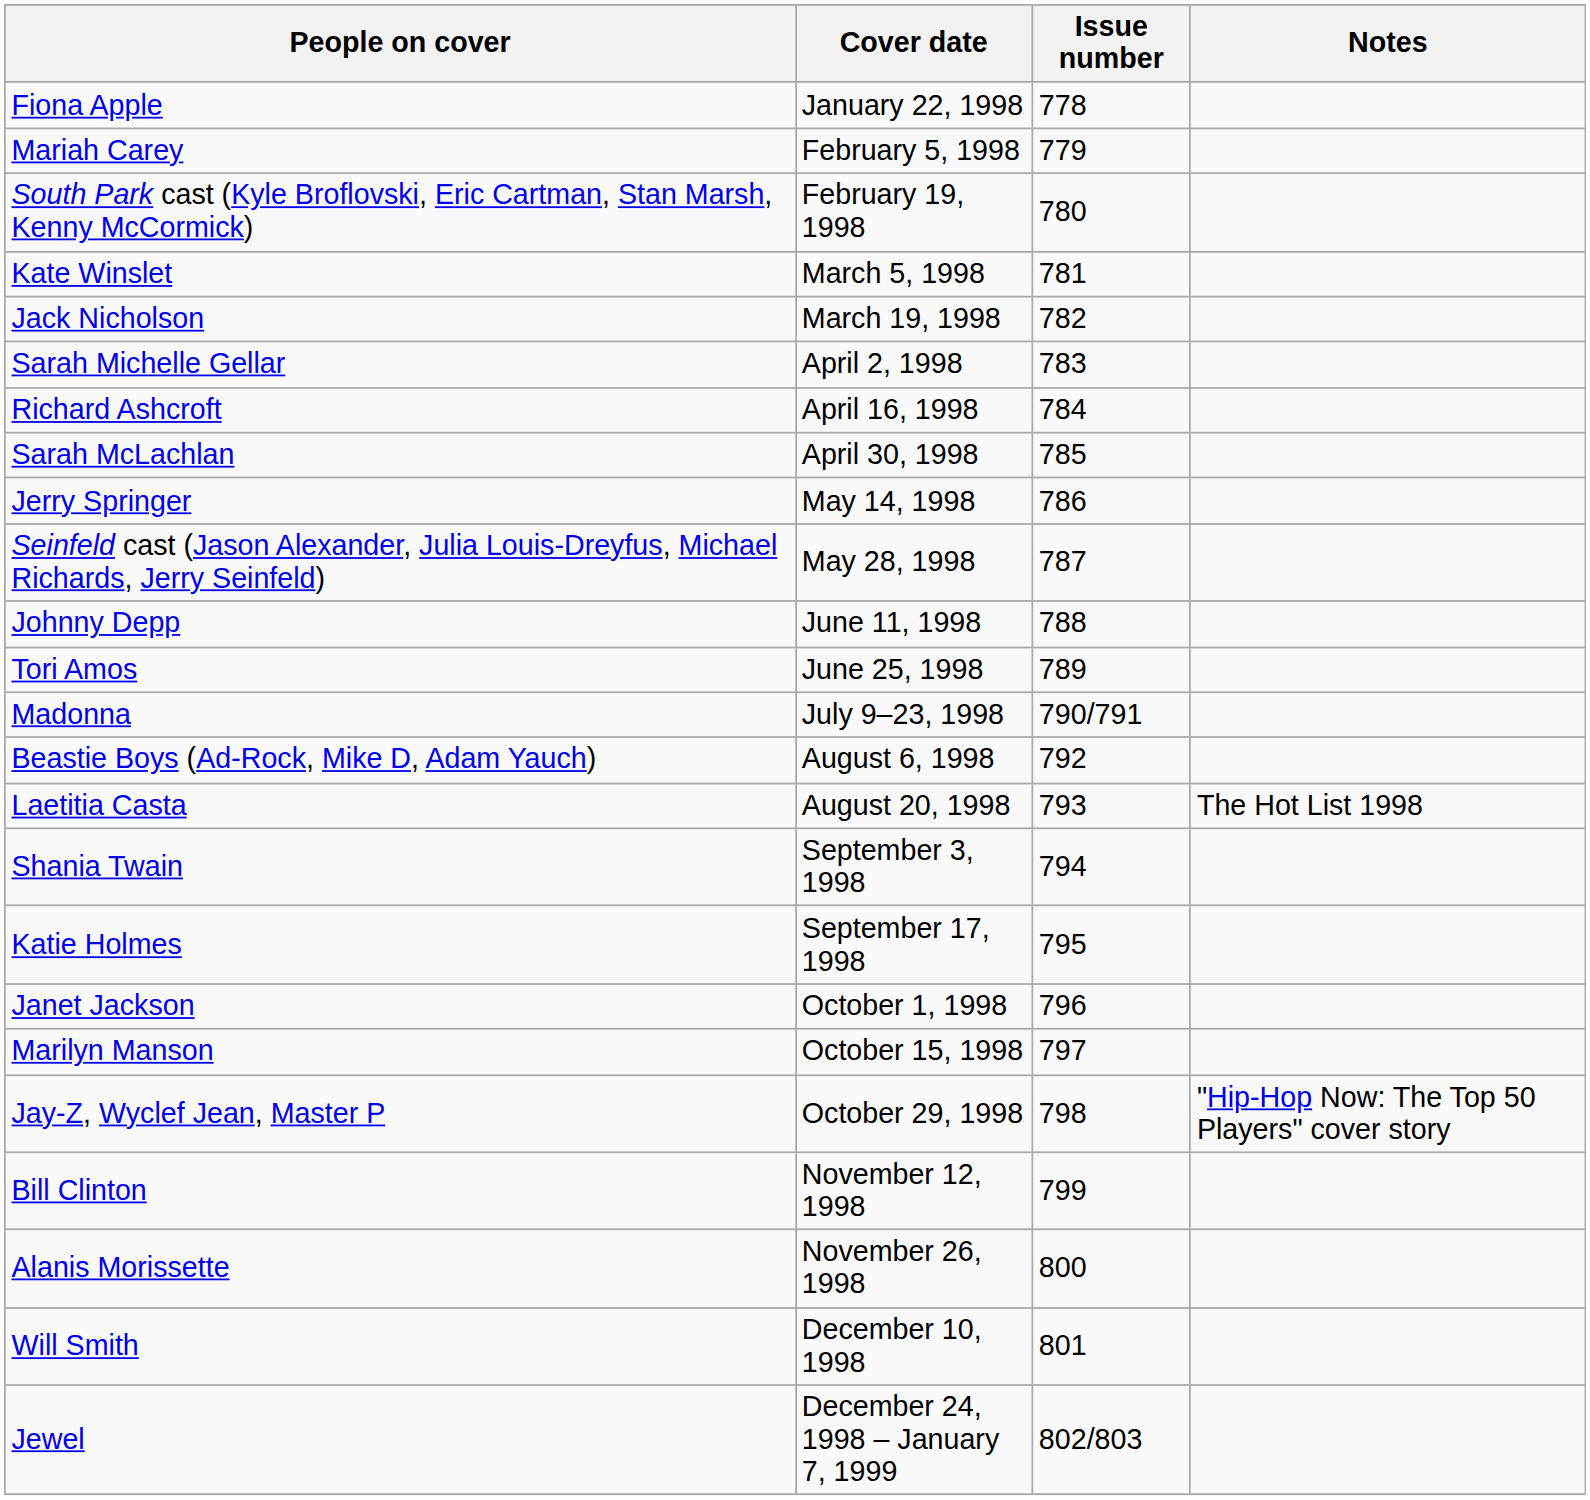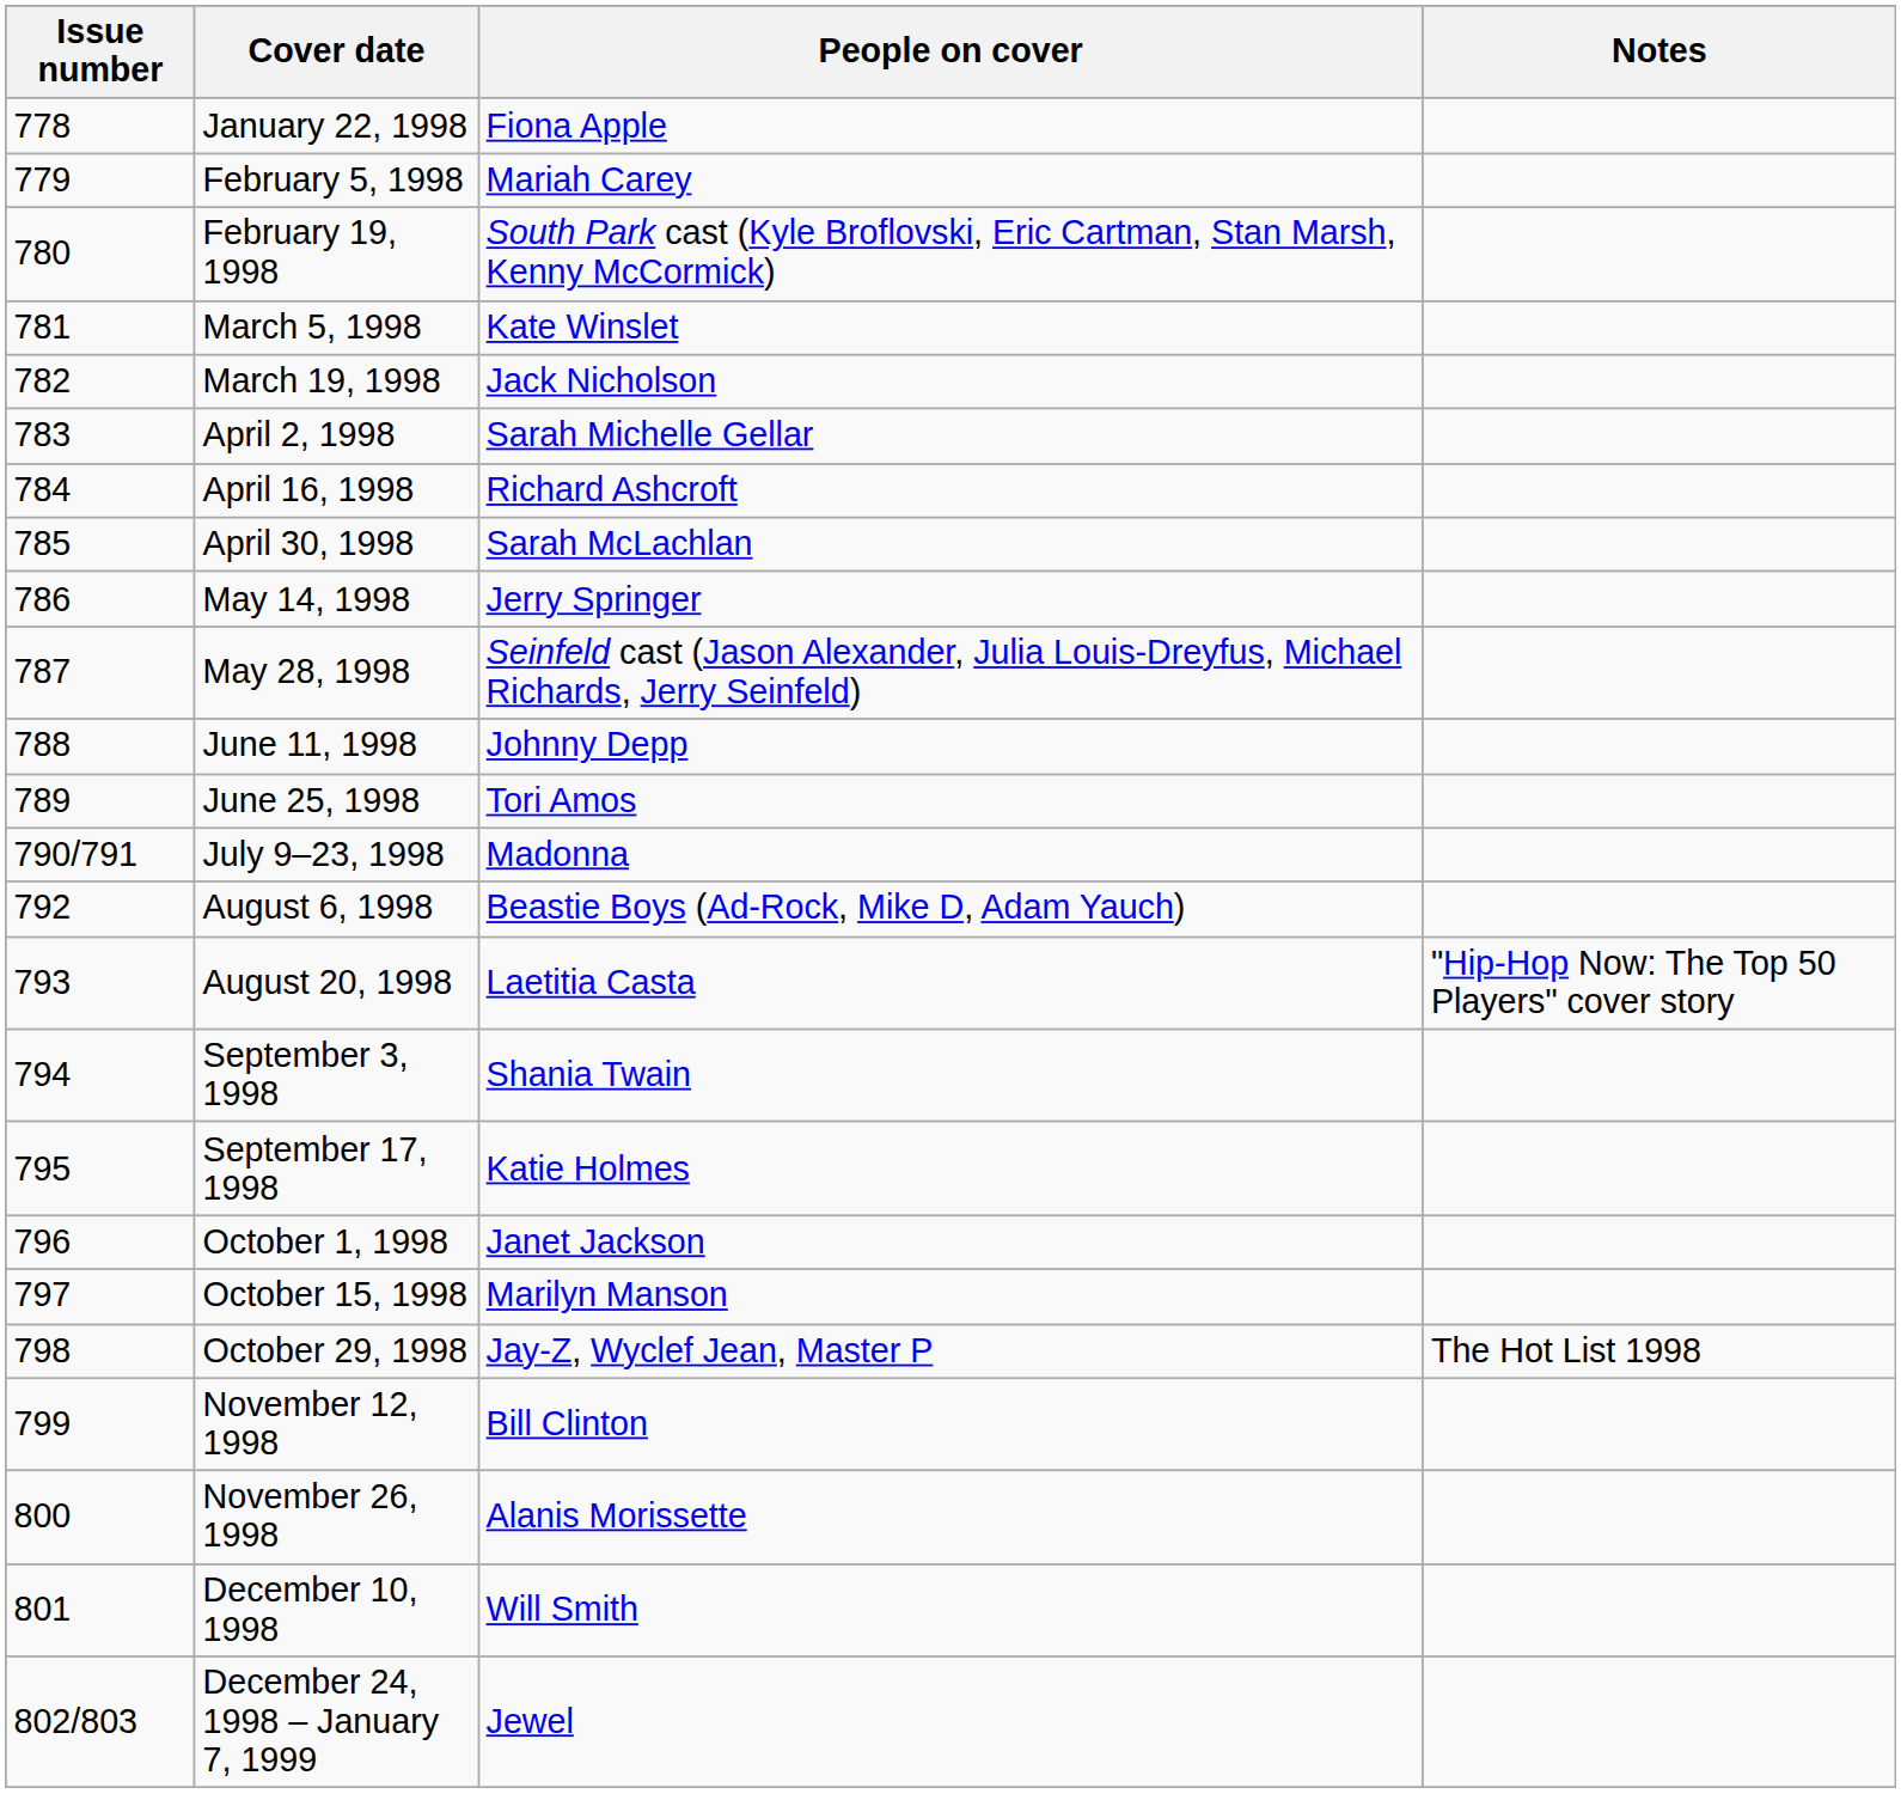columns swapped: Issue number <-> People on cover
August 20, 1998 | Notes: The Hot List 1998 -> "Hip-Hop Now: The Top 50 Players" cover story
October 29, 1998 | Notes: "Hip-Hop Now: The Top 50 Players" cover story -> The Hot List 1998
